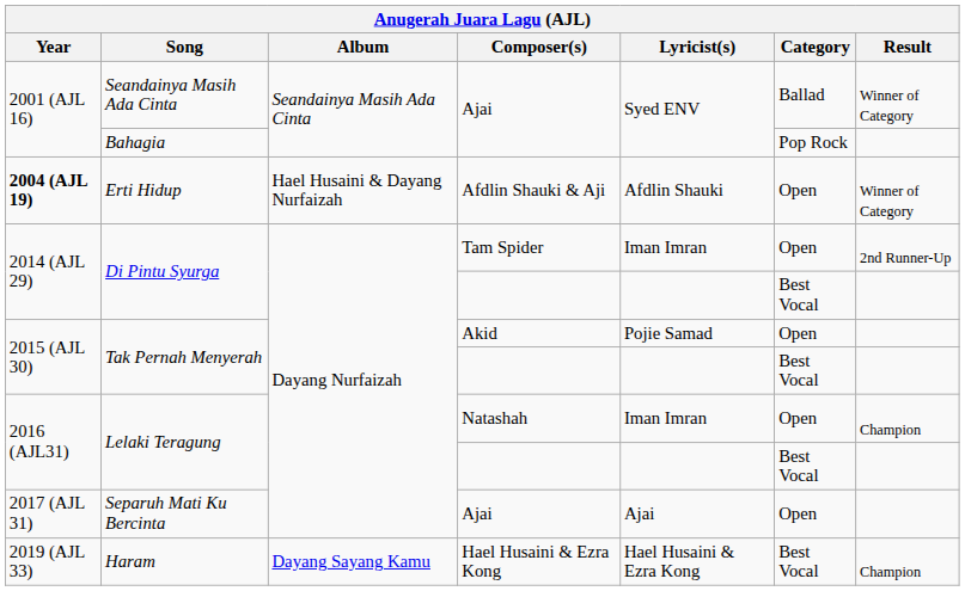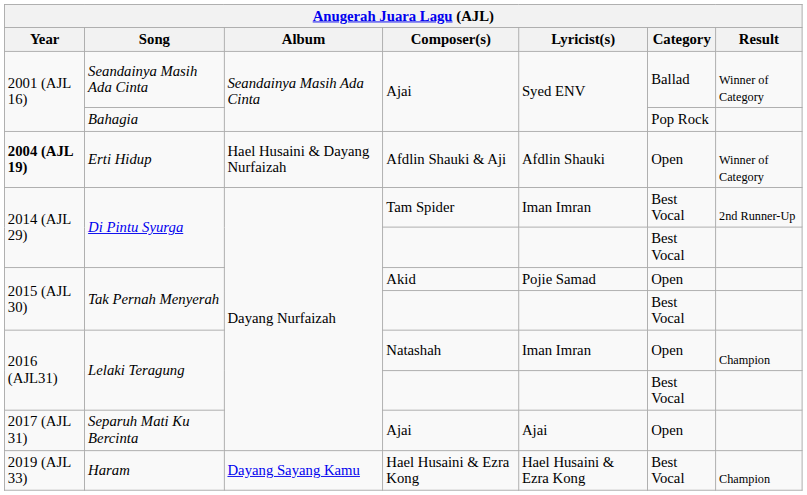Di Pintu Syurga / Tam Spider | Category: Open -> Best Vocal
